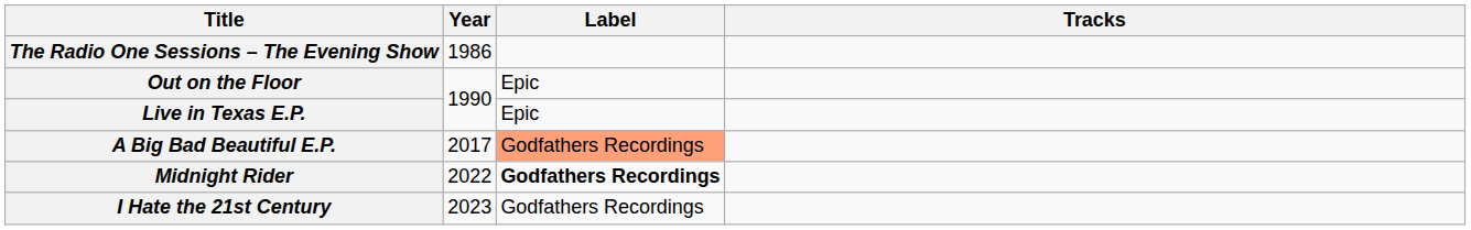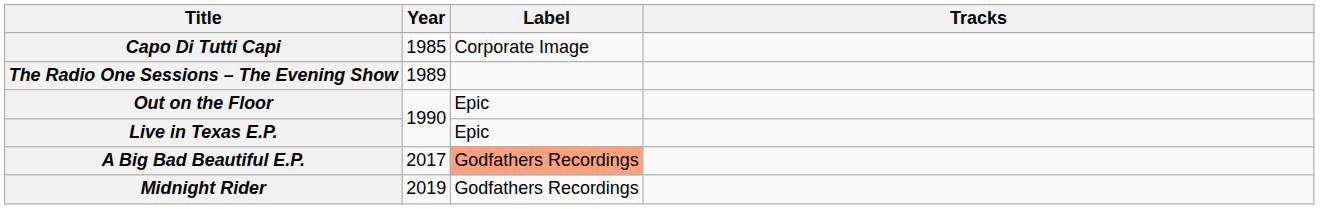+ row: Capo Di Tutti Capi | 1985 | Corporate Image
The Radio One Sessions – The Evening Show | Year: 1986 -> 1989
Midnight Rider | Year: 2022 -> 2019
Midnight Rider | Label: bold -> normal
- row: I Hate the 21st Century | 2023 | Godfathers Recordings
